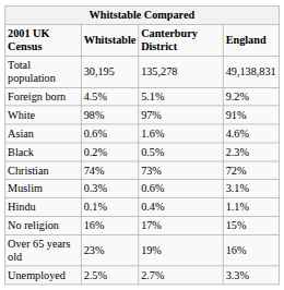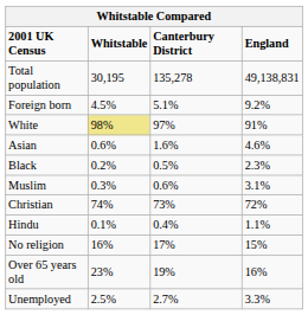White | Whitstable: no background -> khaki background
rows swapped: Christian <-> Muslim
